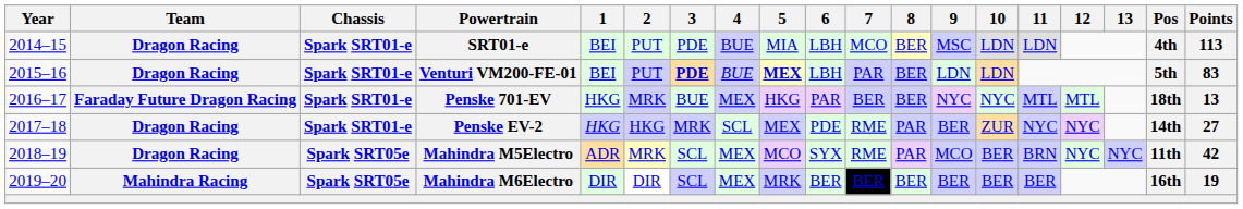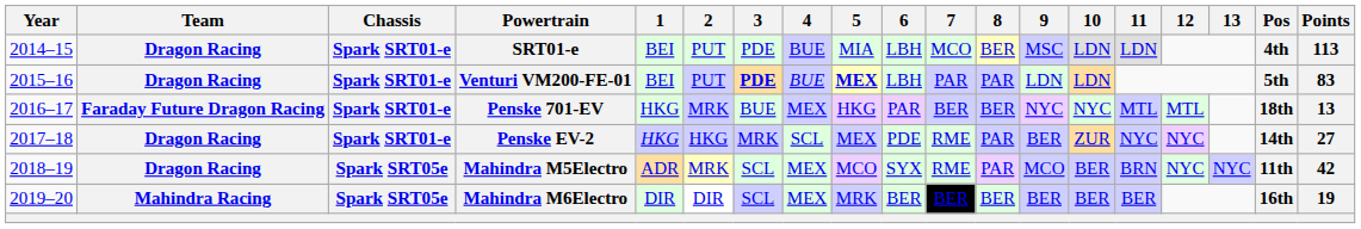Venturi VM200-FE-01 | 8: BER -> PAR
